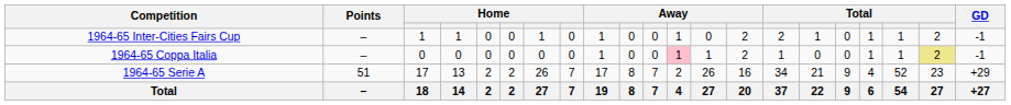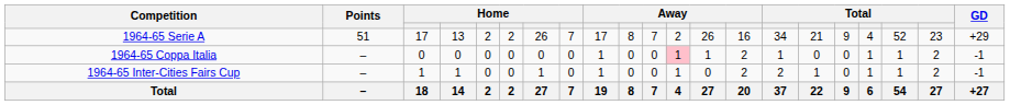rows swapped: 1964-65 Serie A <-> 1964-65 Inter-Cities Fairs Cup
1964-65 Coppa Italia | column 20: khaki background -> no background
